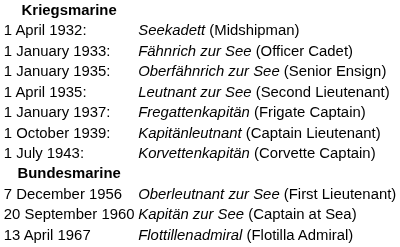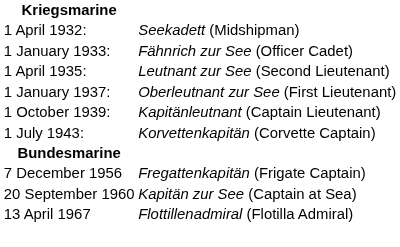- row: 1 January 1935: | Oberfähnrich zur See (Senior Ensign)
1 January 1937: | column 2: Fregattenkapitän (Frigate Captain) -> Oberleutnant zur See (First Lieutenant)
7 December 1956 | column 2: Oberleutnant zur See (First Lieutenant) -> Fregattenkapitän (Frigate Captain)
